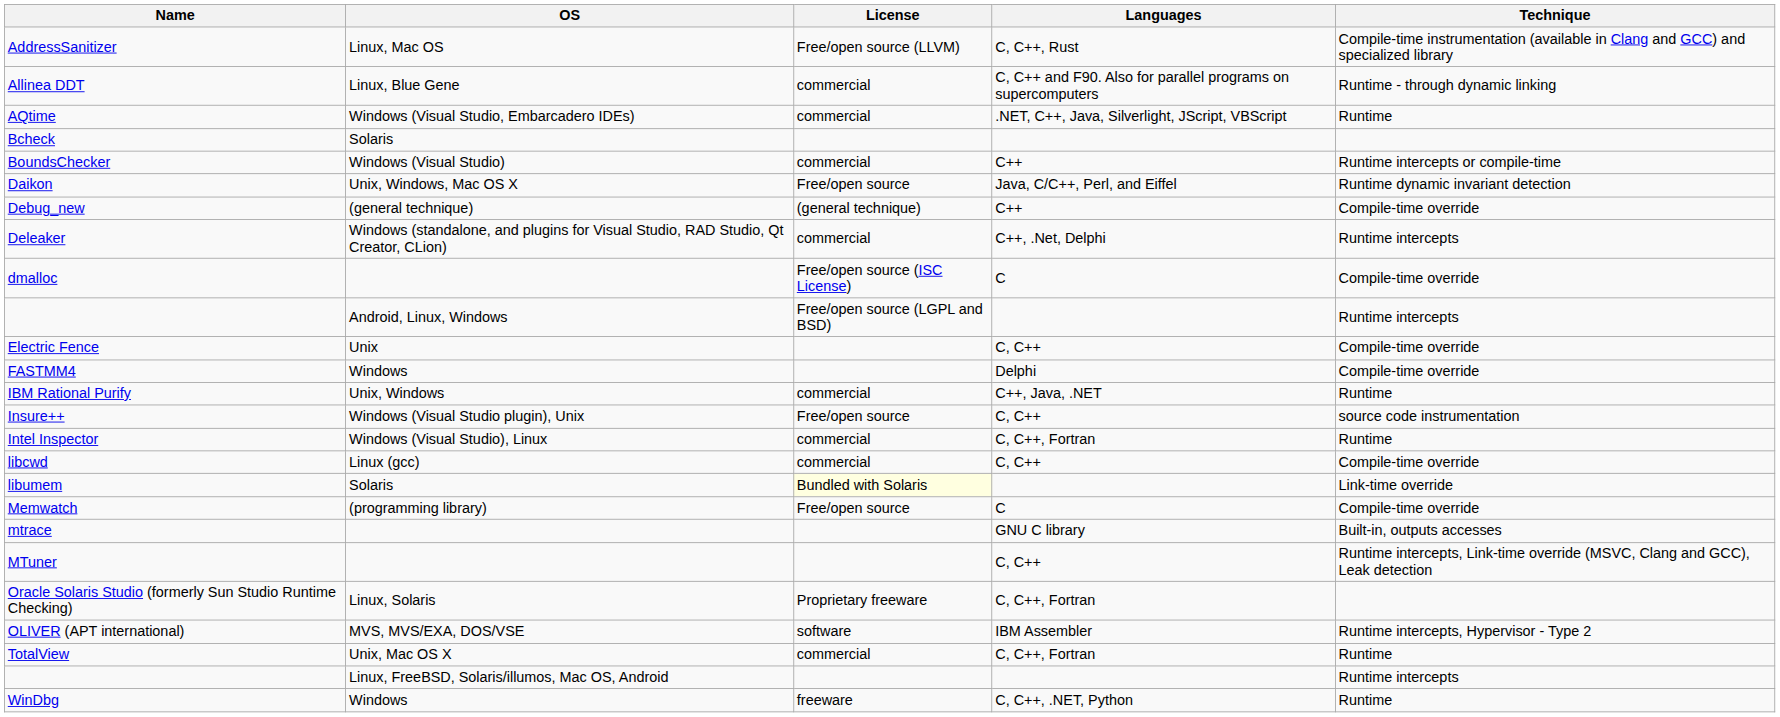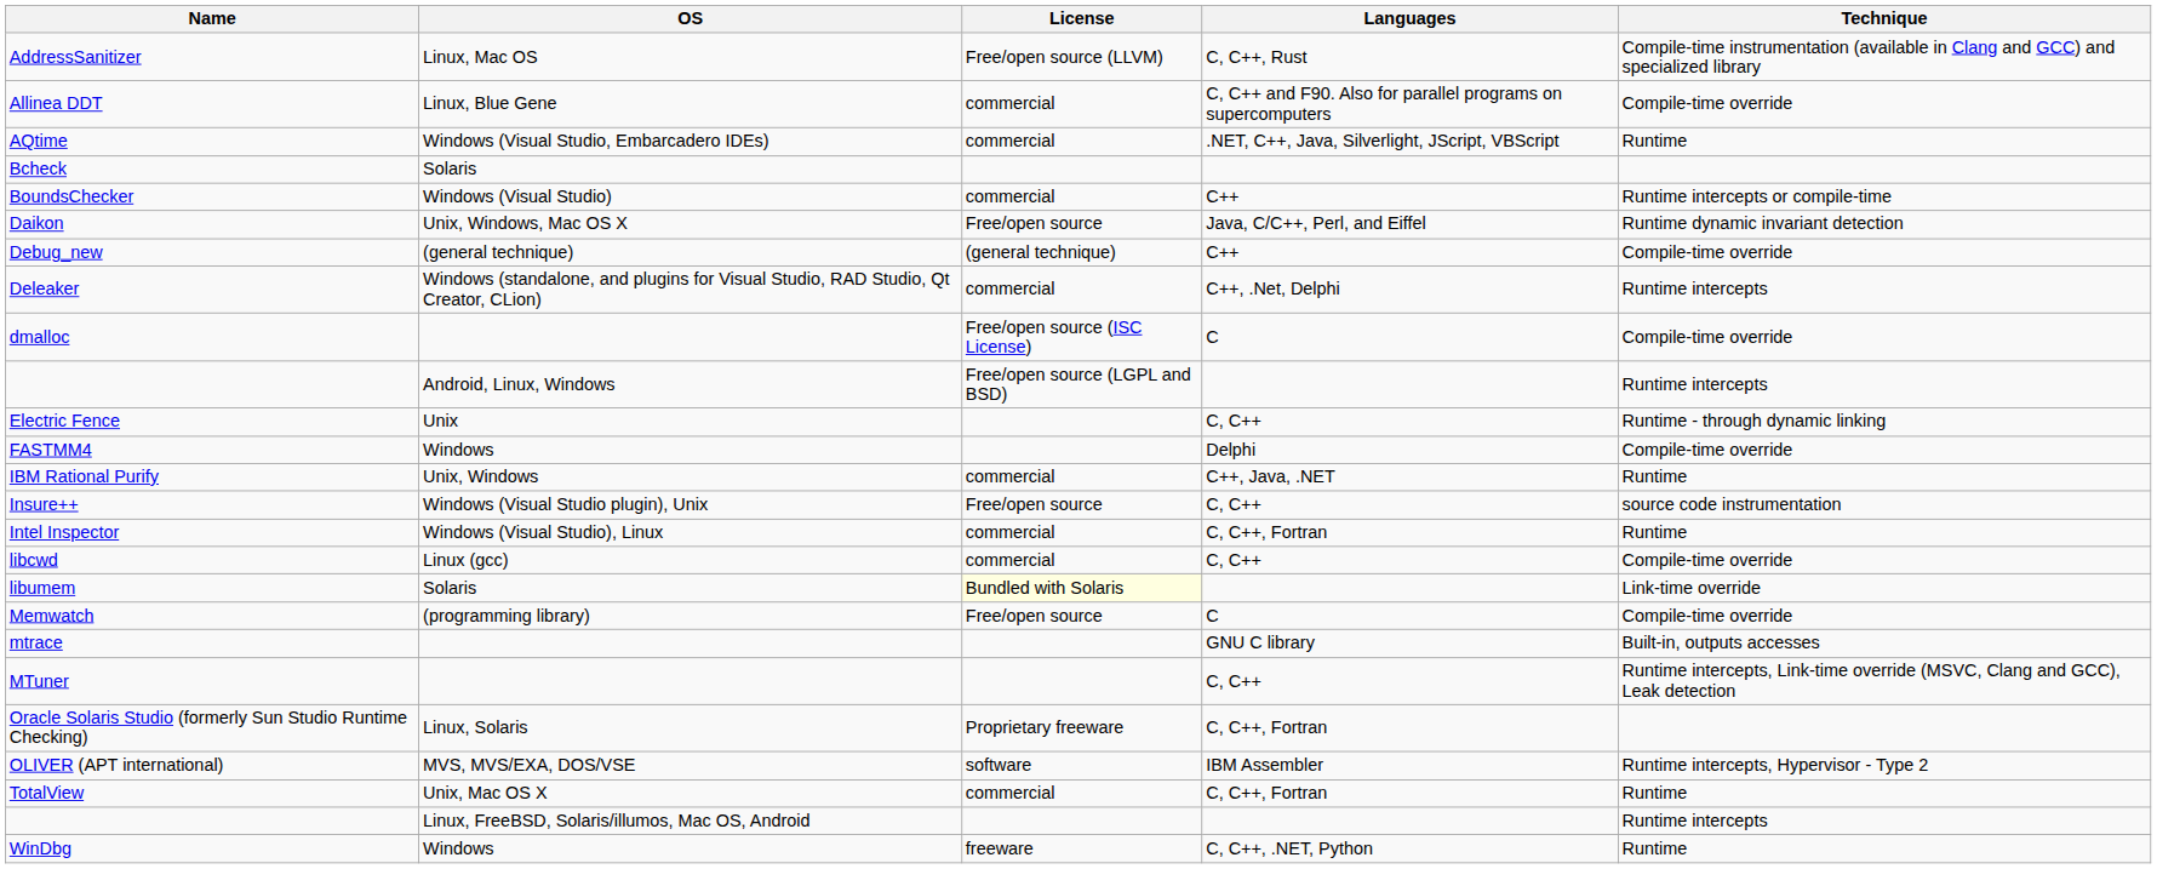Allinea DDT | Technique: Runtime - through dynamic linking -> Compile-time override
Electric Fence | Technique: Compile-time override -> Runtime - through dynamic linking
